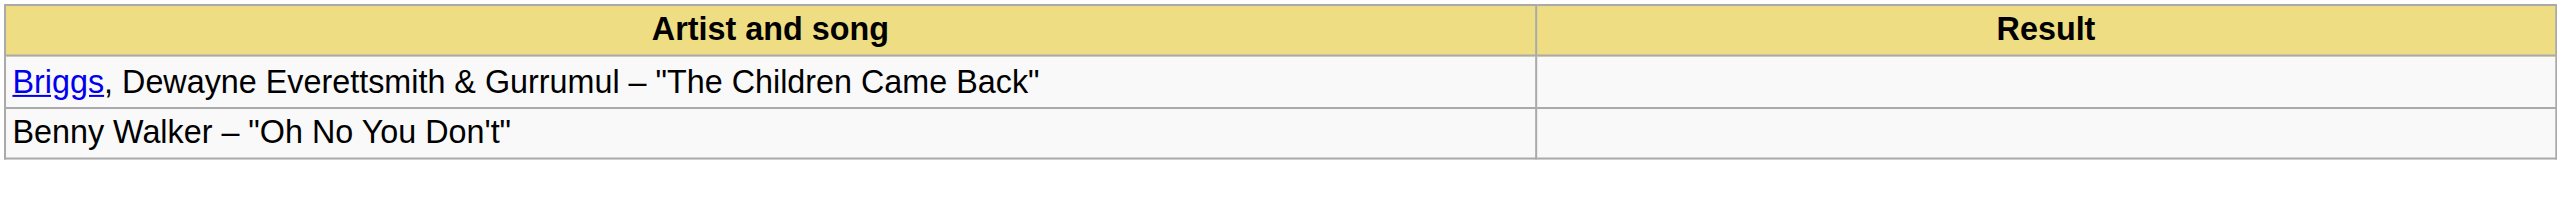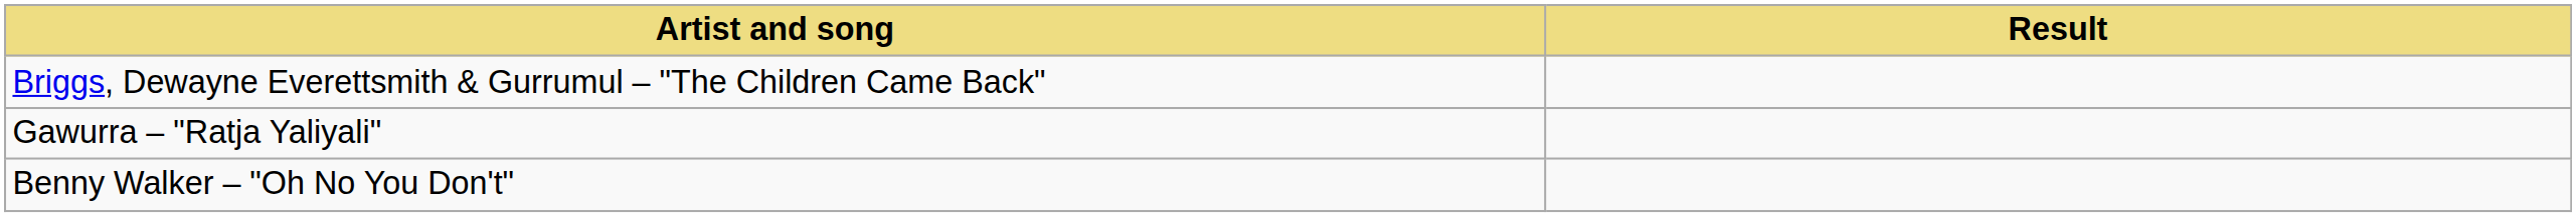+ row: Gawurra – "Ratja Yaliyali"
